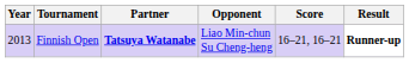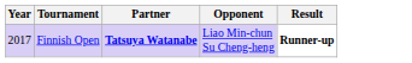- column: Score | 16–21, 16–21
Finnish Open | Year: 2013 -> 2017
